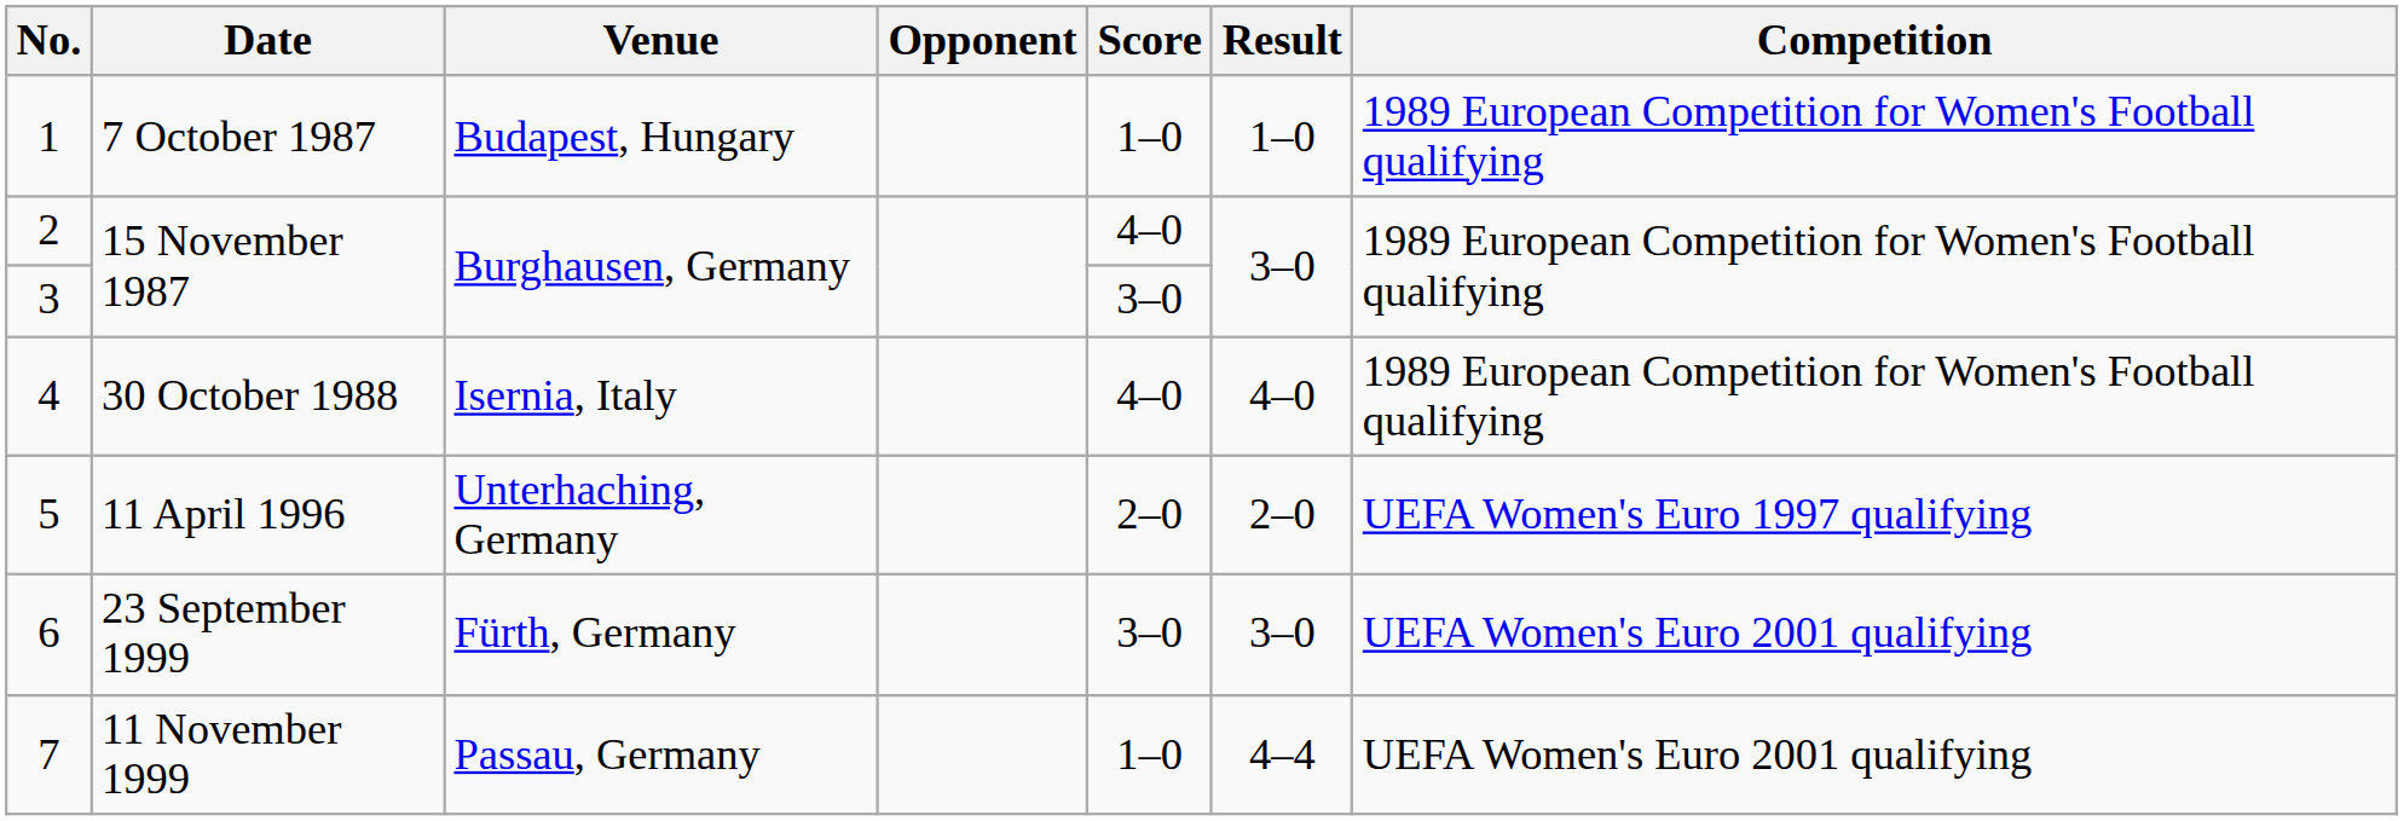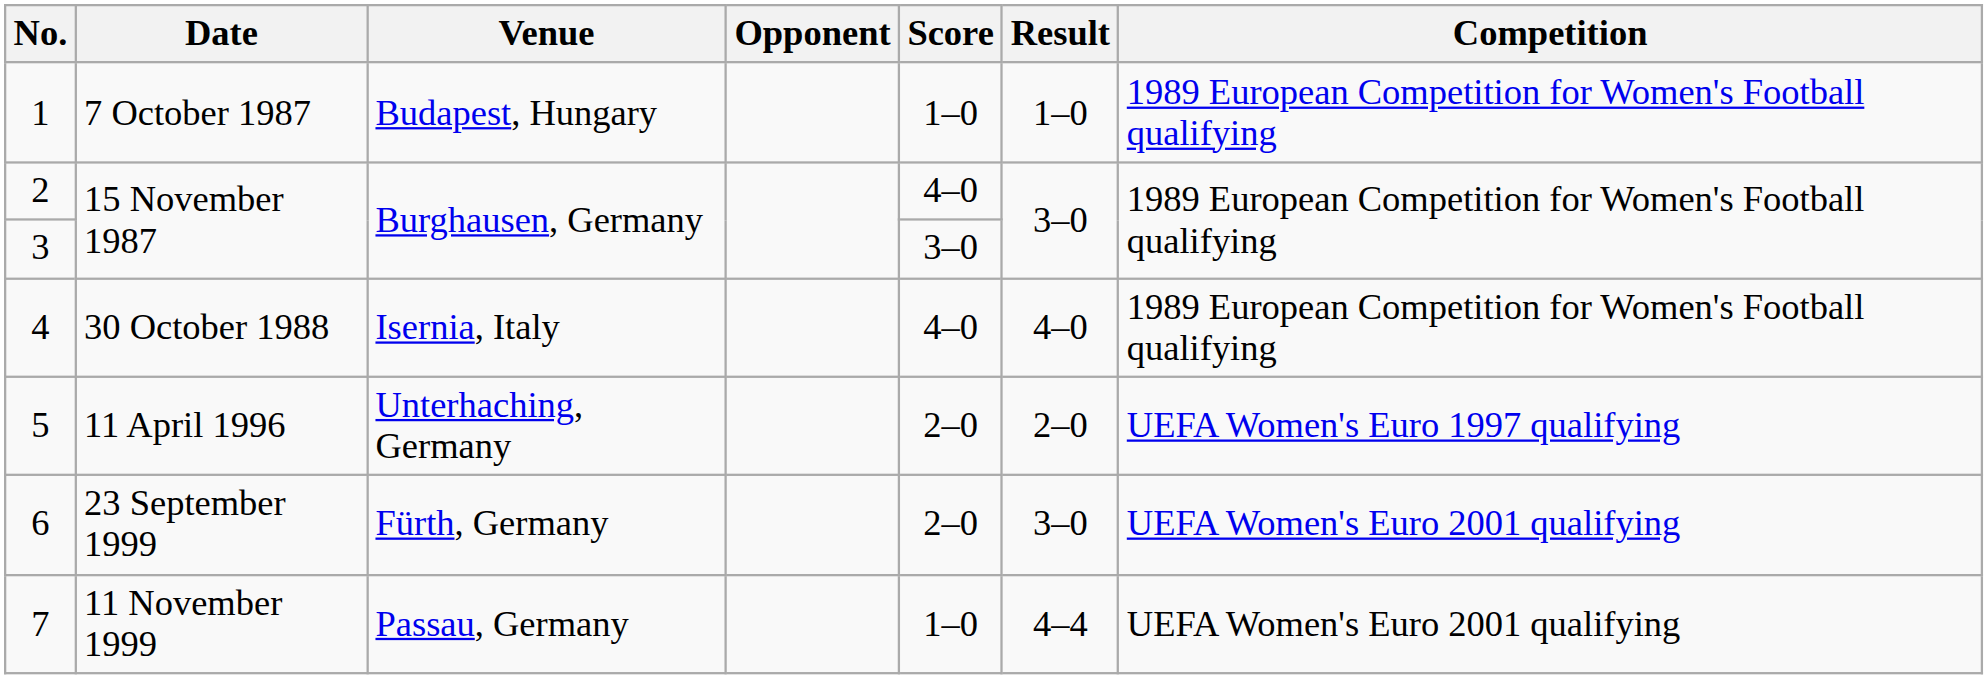6 | Score: 3–0 -> 2–0
